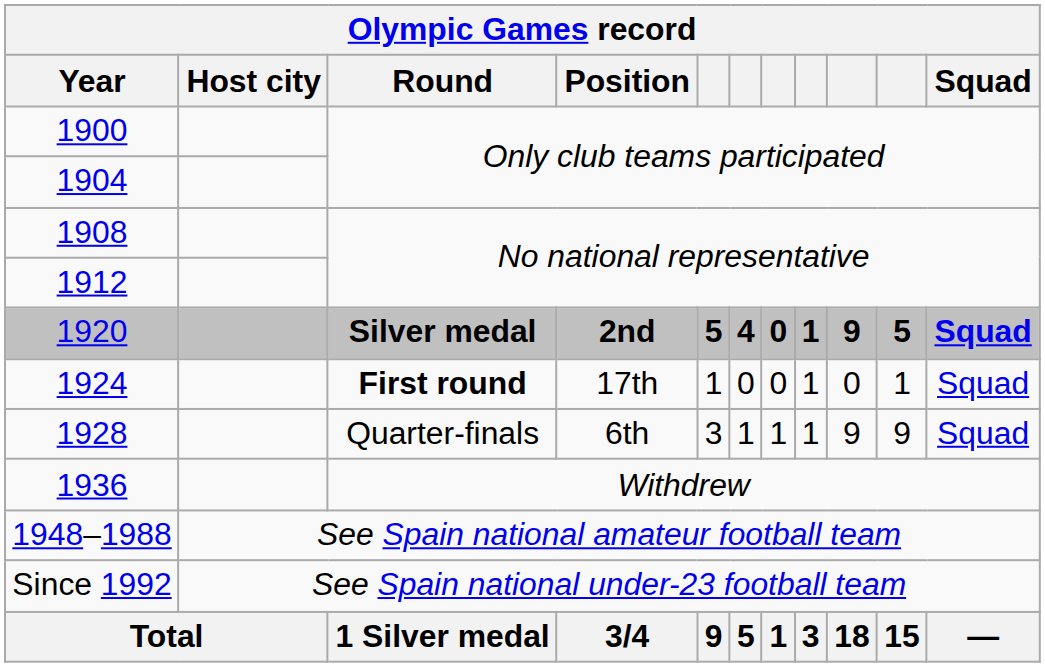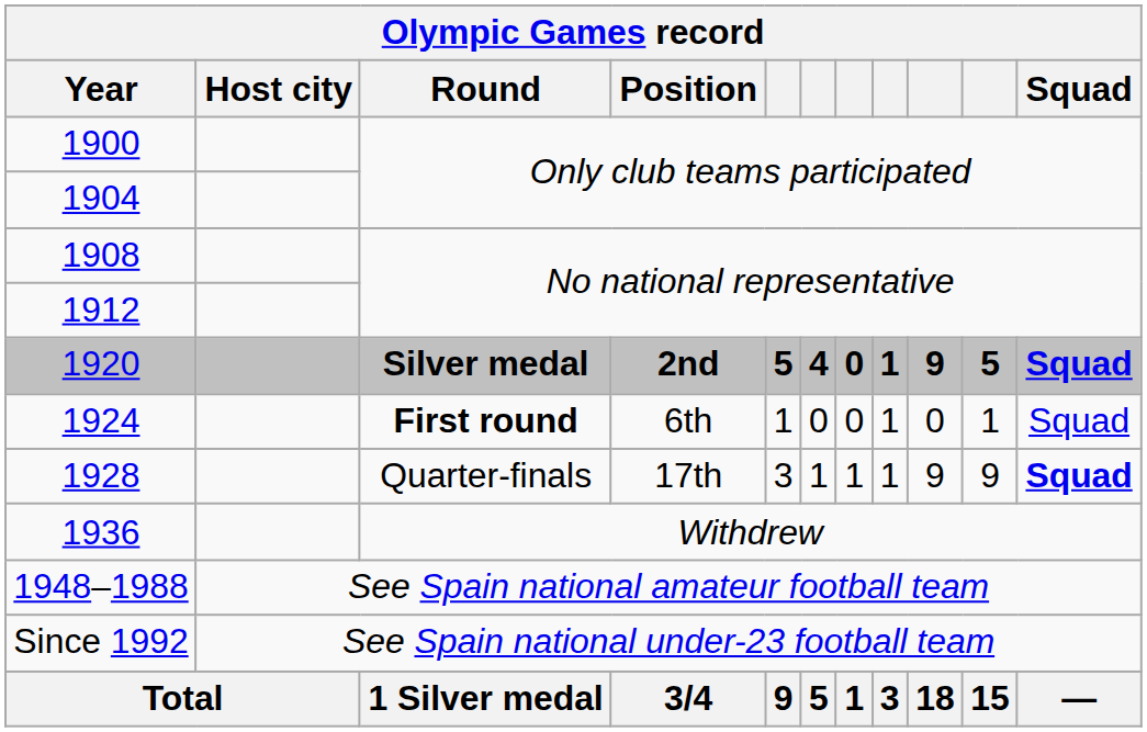1924 | Position: 17th -> 6th
1928 | Position: 6th -> 17th
1928 | Squad: normal -> bold
